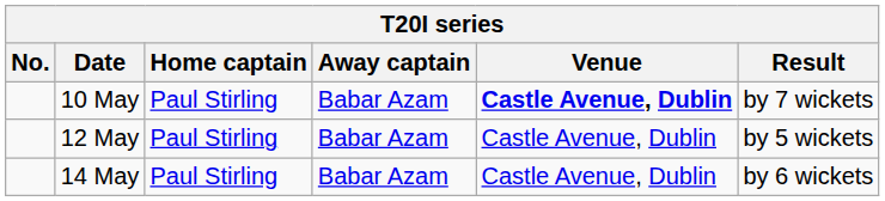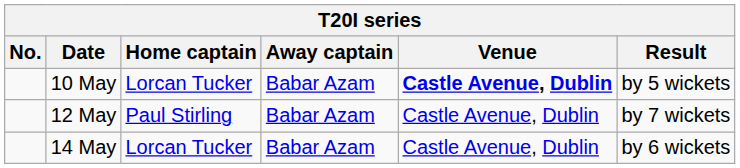10 May | Home captain: Paul Stirling -> Lorcan Tucker
10 May | Result: by 7 wickets -> by 5 wickets
12 May | Result: by 5 wickets -> by 7 wickets
14 May | Home captain: Paul Stirling -> Lorcan Tucker
